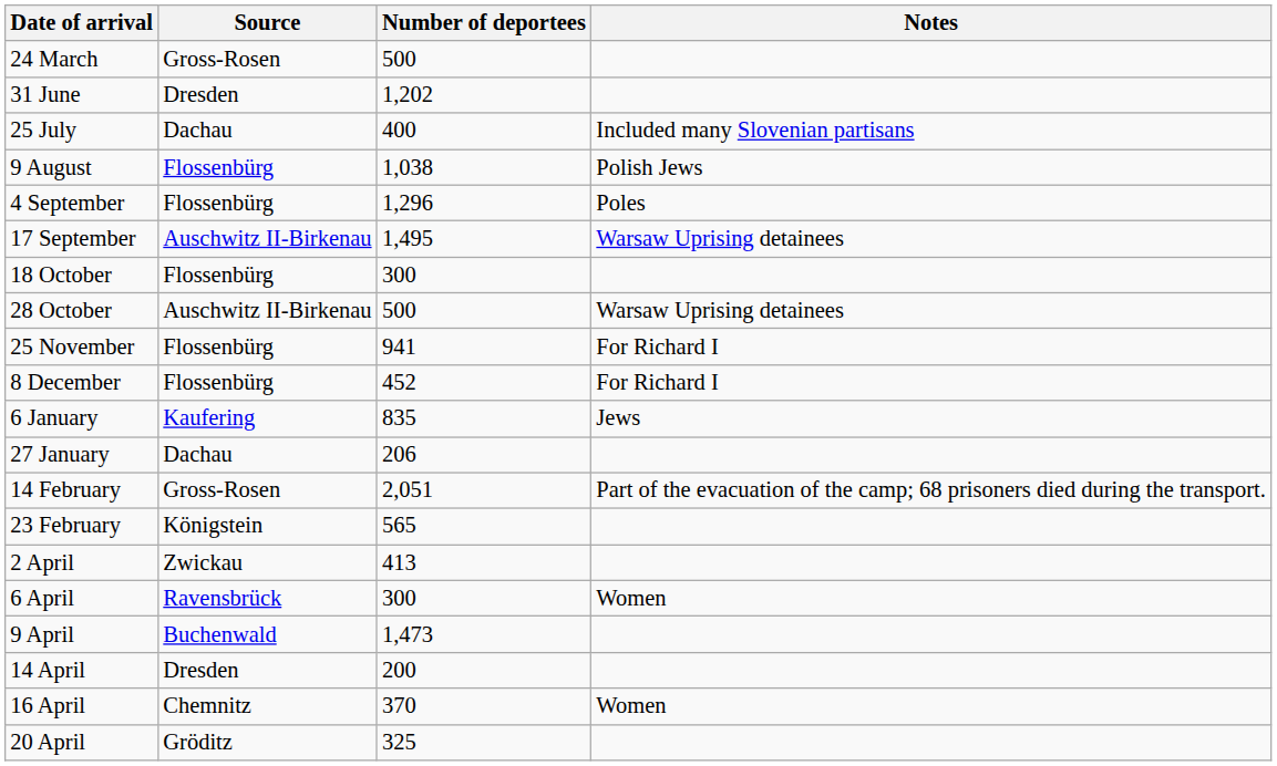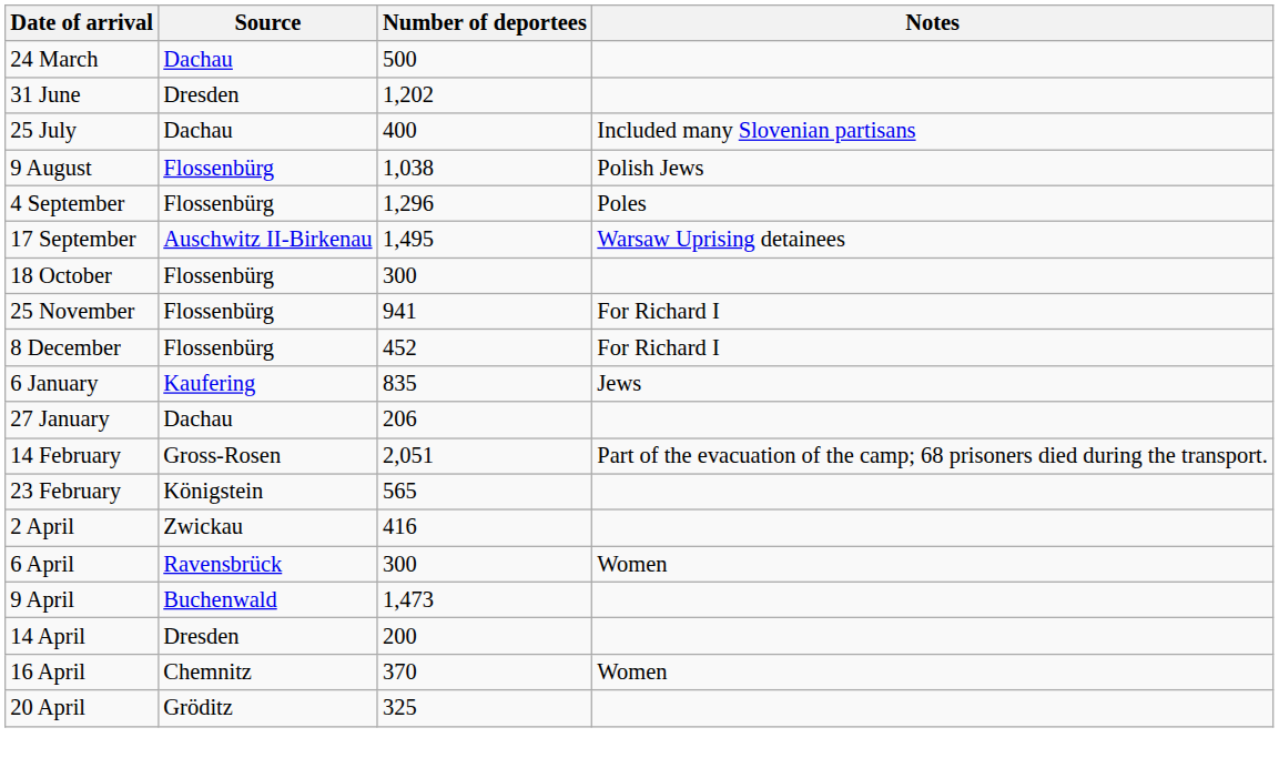24 March | Source: Gross-Rosen -> Dachau
- row: 28 October | Auschwitz II-Birkenau | 500 | Warsaw Uprising detainees
2 April | Number of deportees: 413 -> 416
